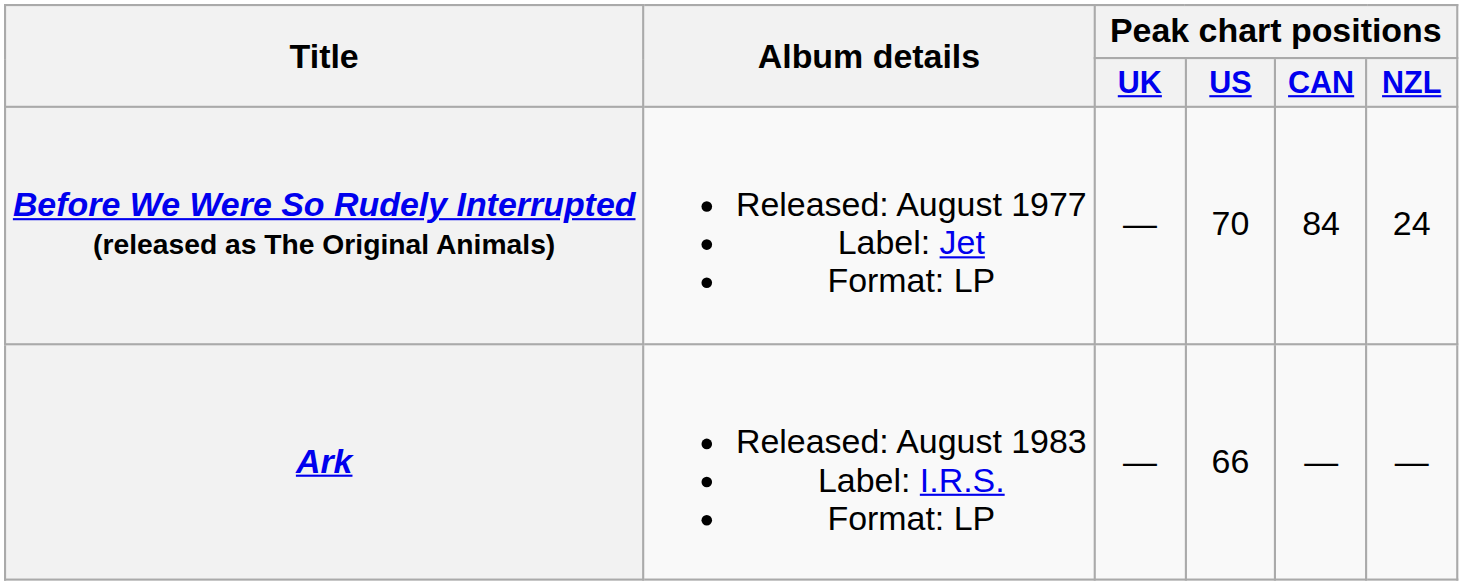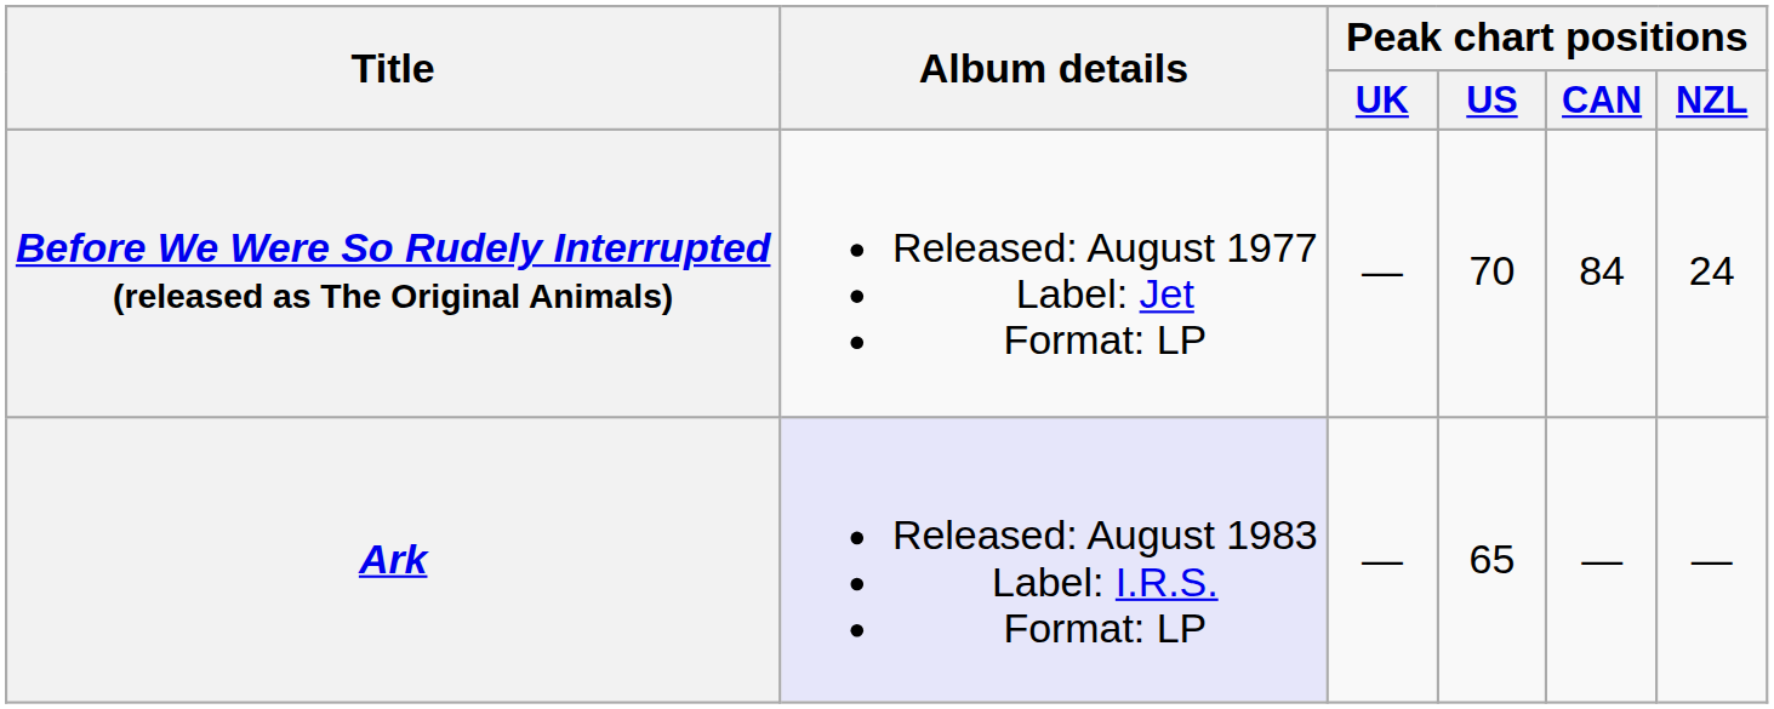Ark | Album details: no background -> lavender background
Ark | Peak chart positions / US: 66 -> 65
